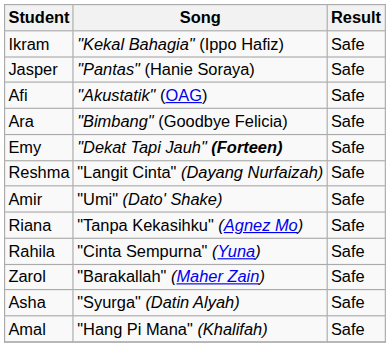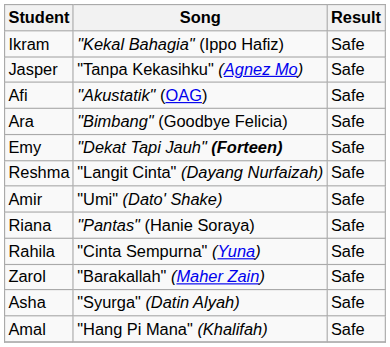Jasper | Song: "Pantas" (Hanie Soraya) -> "Tanpa Kekasihku" (Agnez Mo)
Riana | Song: "Tanpa Kekasihku" (Agnez Mo) -> "Pantas" (Hanie Soraya)
